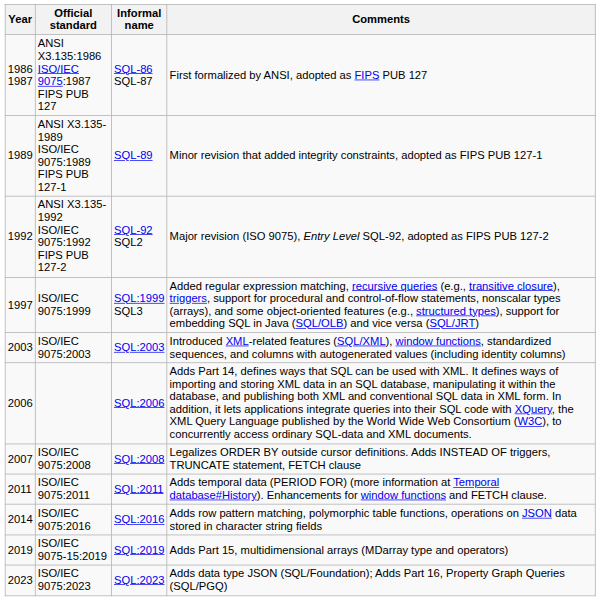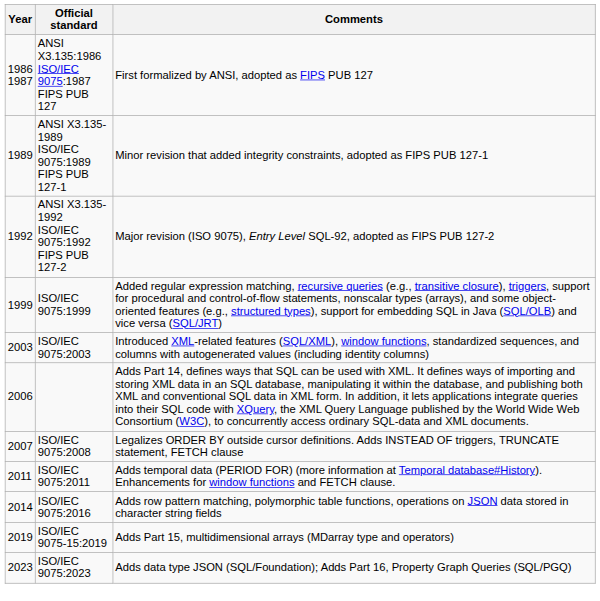- column: Informal name | SQL-86 SQL-87 | SQL-89 | SQL-92 SQL2 | SQL:1999 SQL3 | SQL:2003 | SQL:2006 | SQL:2008 | SQL:2011 | SQL:2016 | SQL:2019 | SQL:2023
ISO/IEC 9075:1999 | Year: 1997 -> 1999
